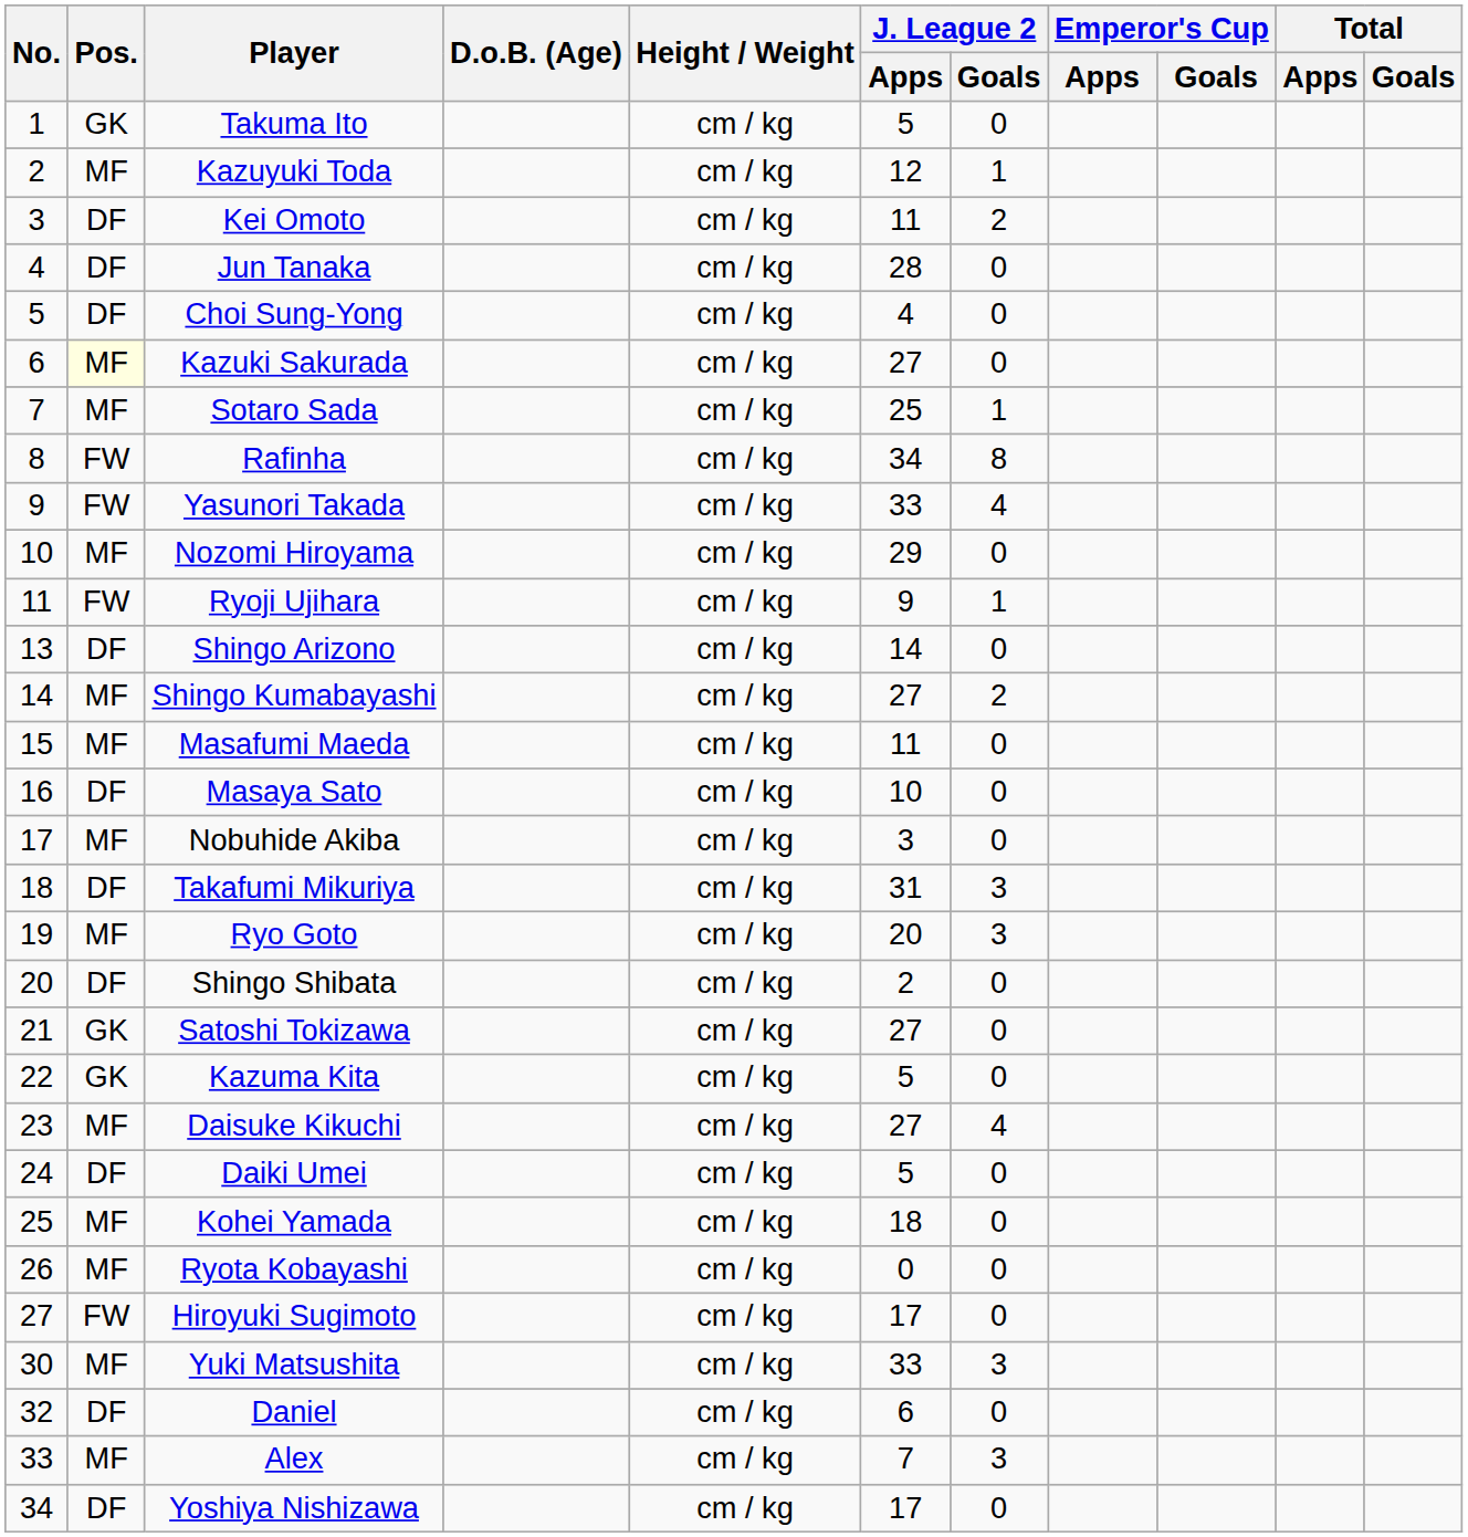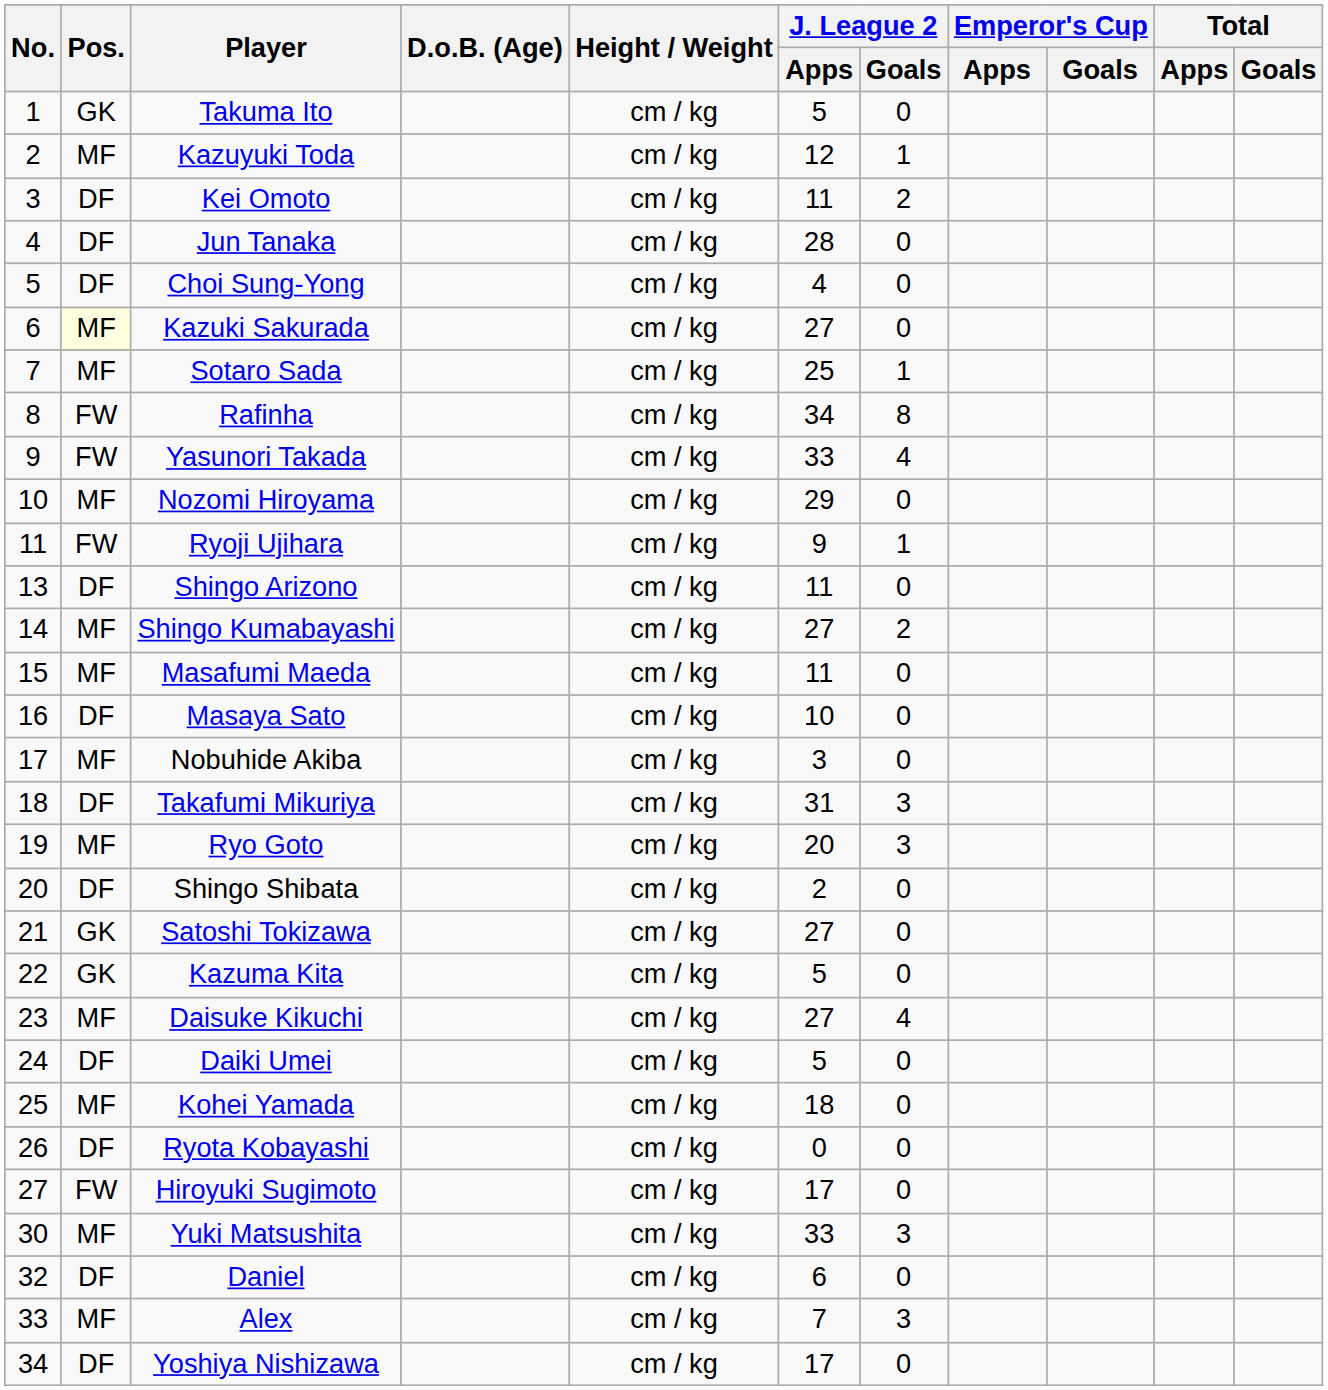Shingo Arizono | J. League 2 / Apps: 14 -> 11
Ryota Kobayashi | Pos.: MF -> DF
